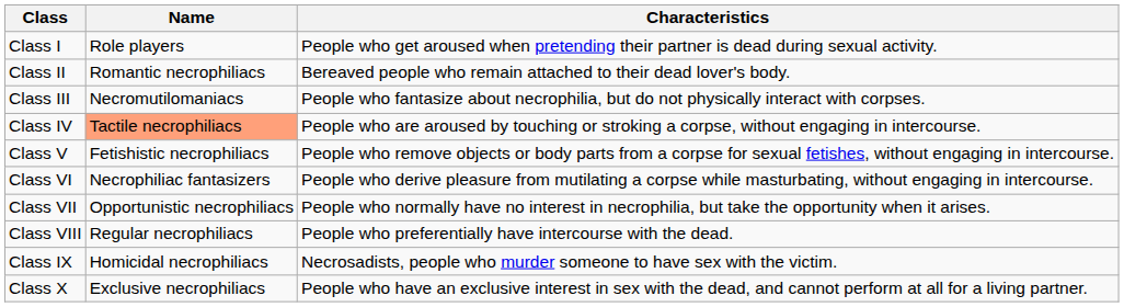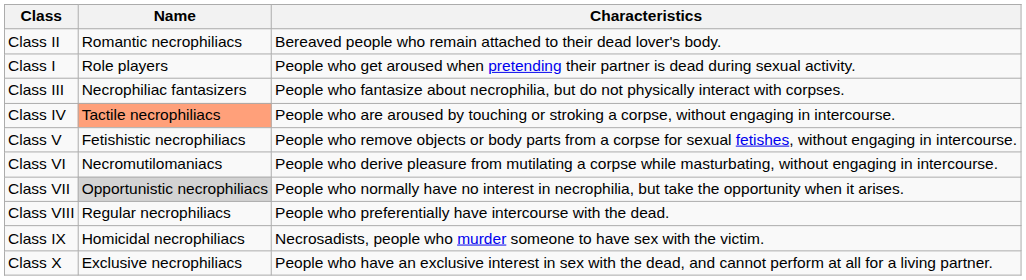rows swapped: Class I <-> Class II
Class III | Name: Necromutilomaniacs -> Necrophiliac fantasizers
Class VI | Name: Necrophiliac fantasizers -> Necromutilomaniacs
Class VII | Name: no background -> lightgrey background
